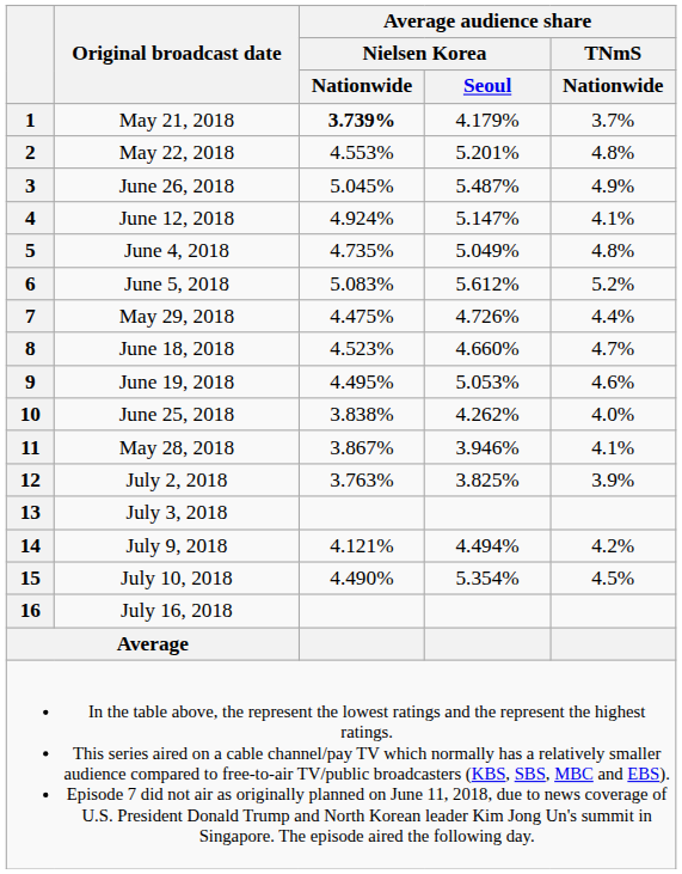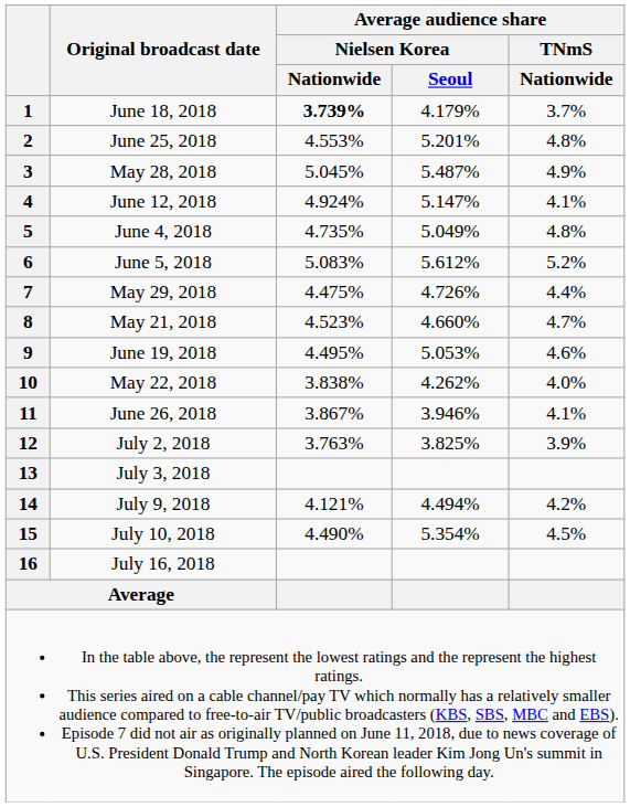1 | Original broadcast date: May 21, 2018 -> June 18, 2018
2 | Original broadcast date: May 22, 2018 -> June 25, 2018
3 | Original broadcast date: June 26, 2018 -> May 28, 2018
8 | Original broadcast date: June 18, 2018 -> May 21, 2018
10 | Original broadcast date: June 25, 2018 -> May 22, 2018
11 | Original broadcast date: May 28, 2018 -> June 26, 2018
